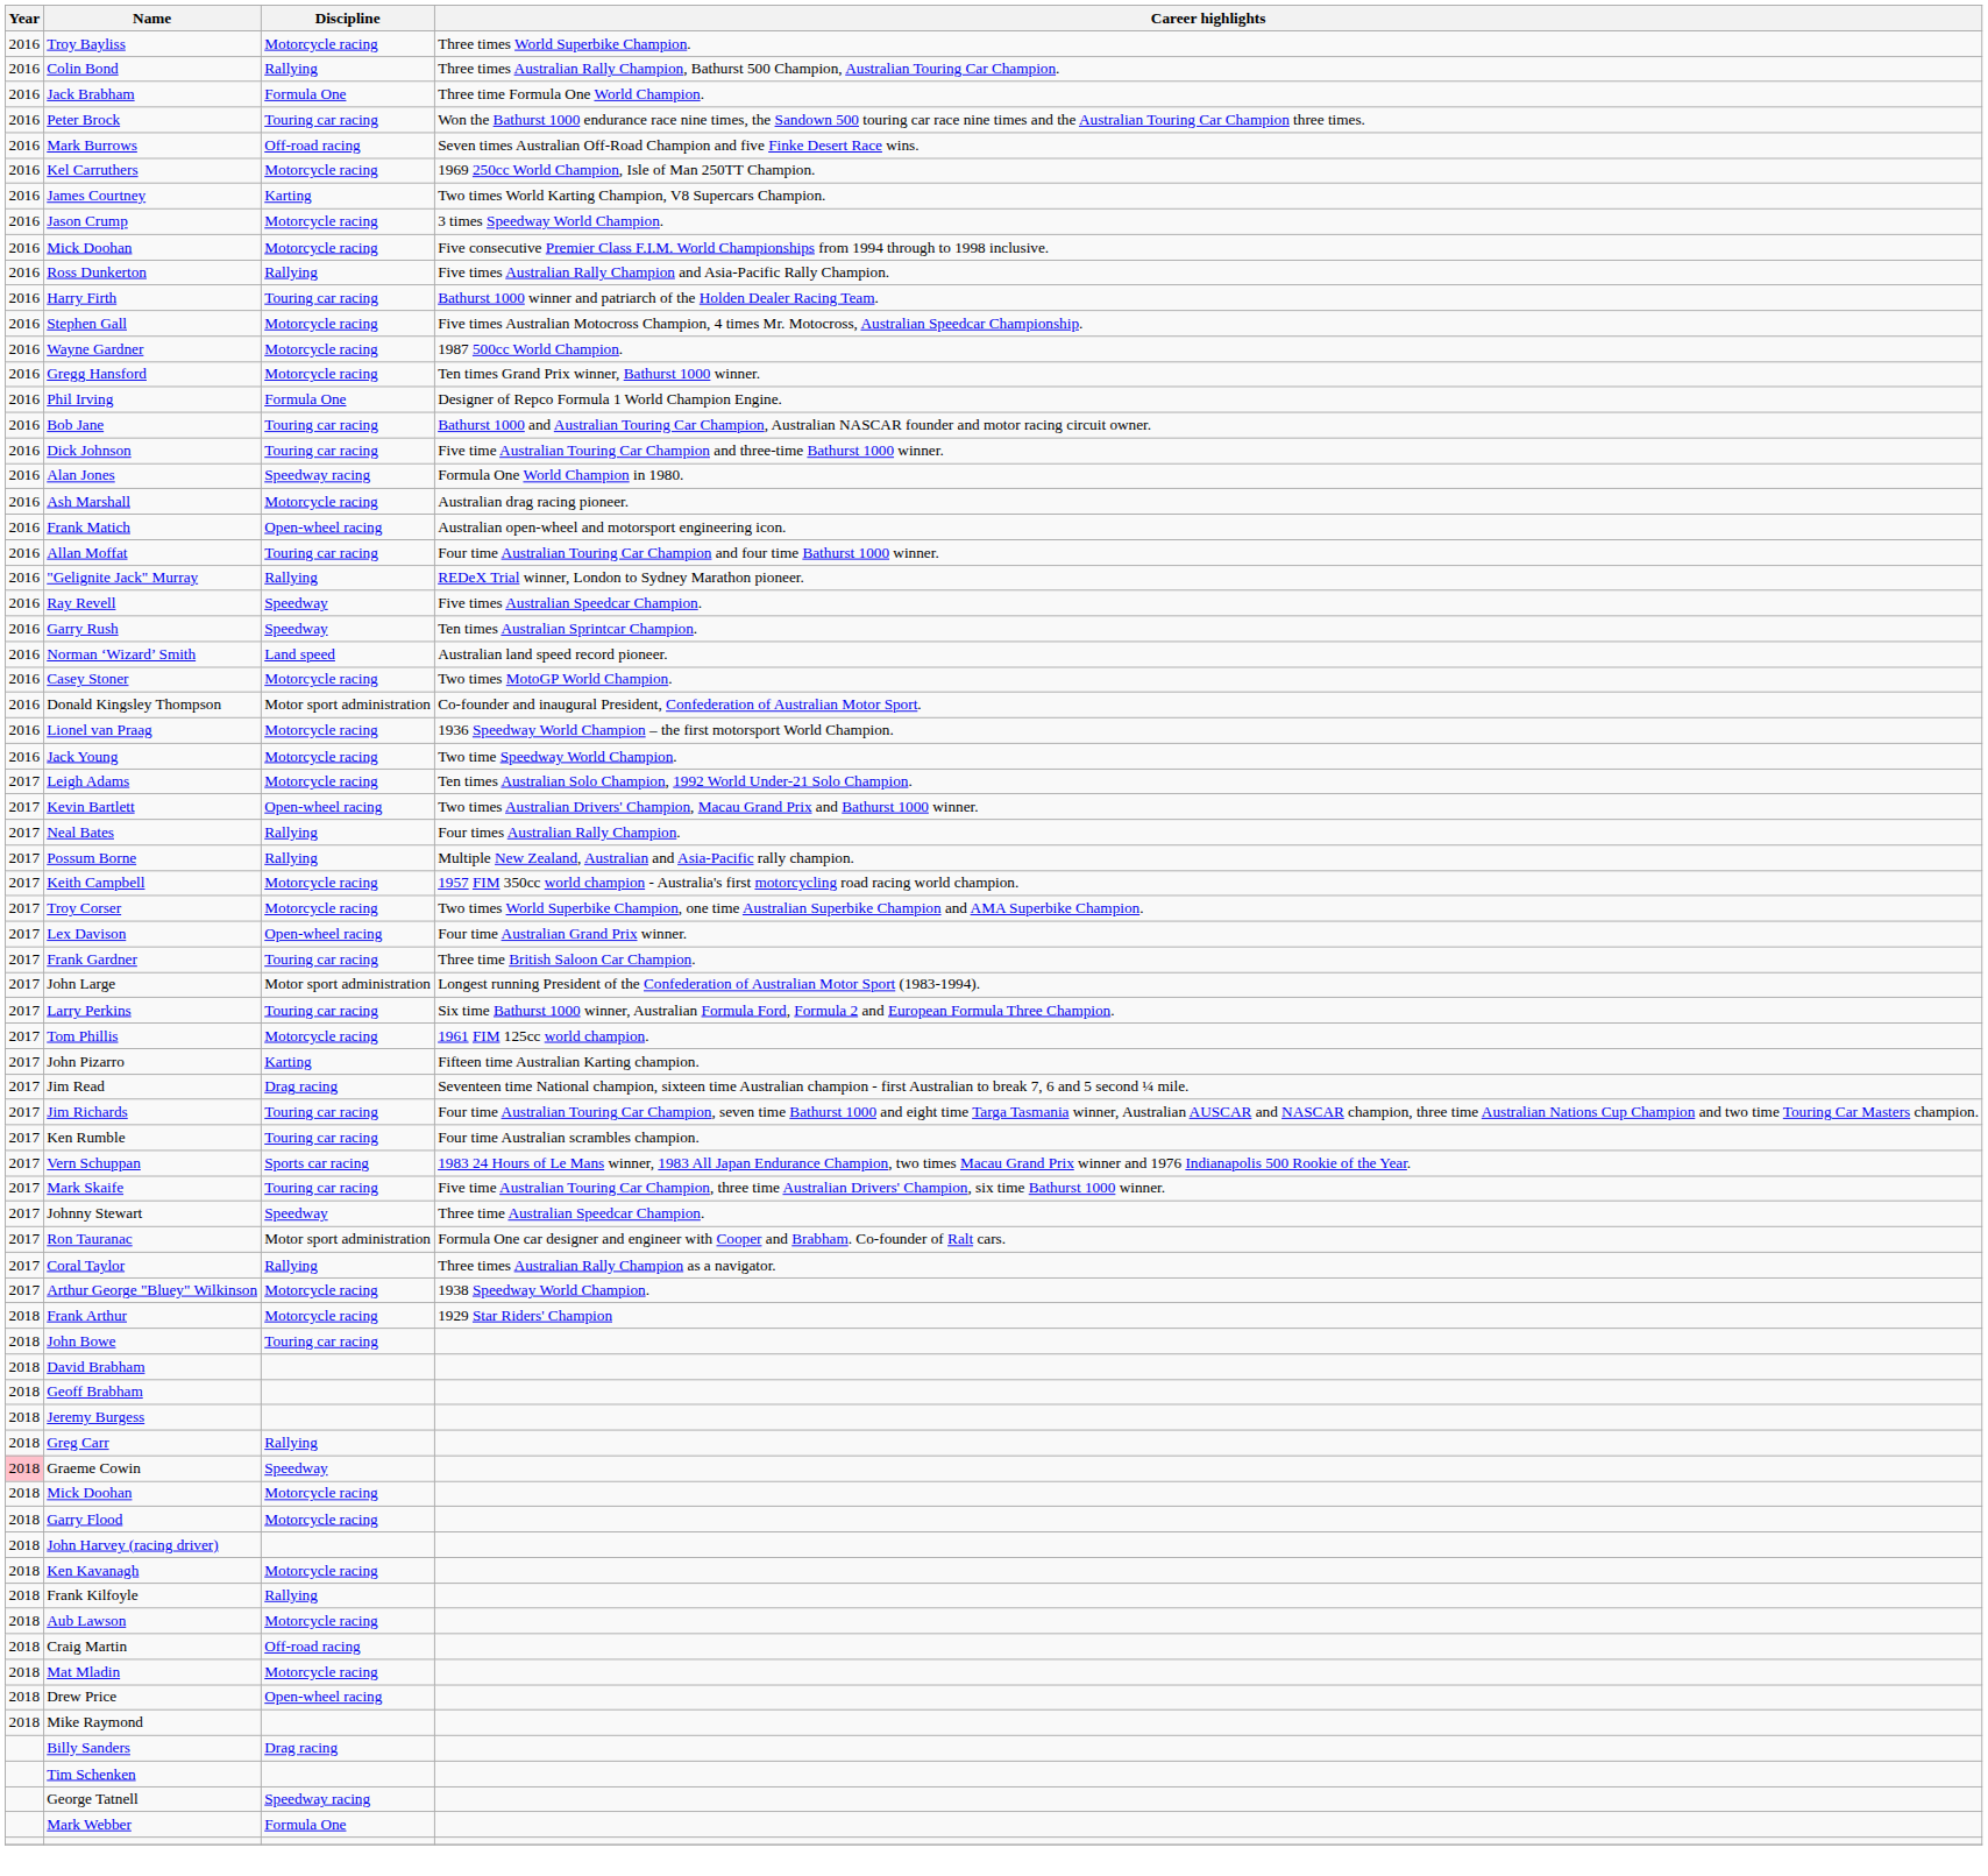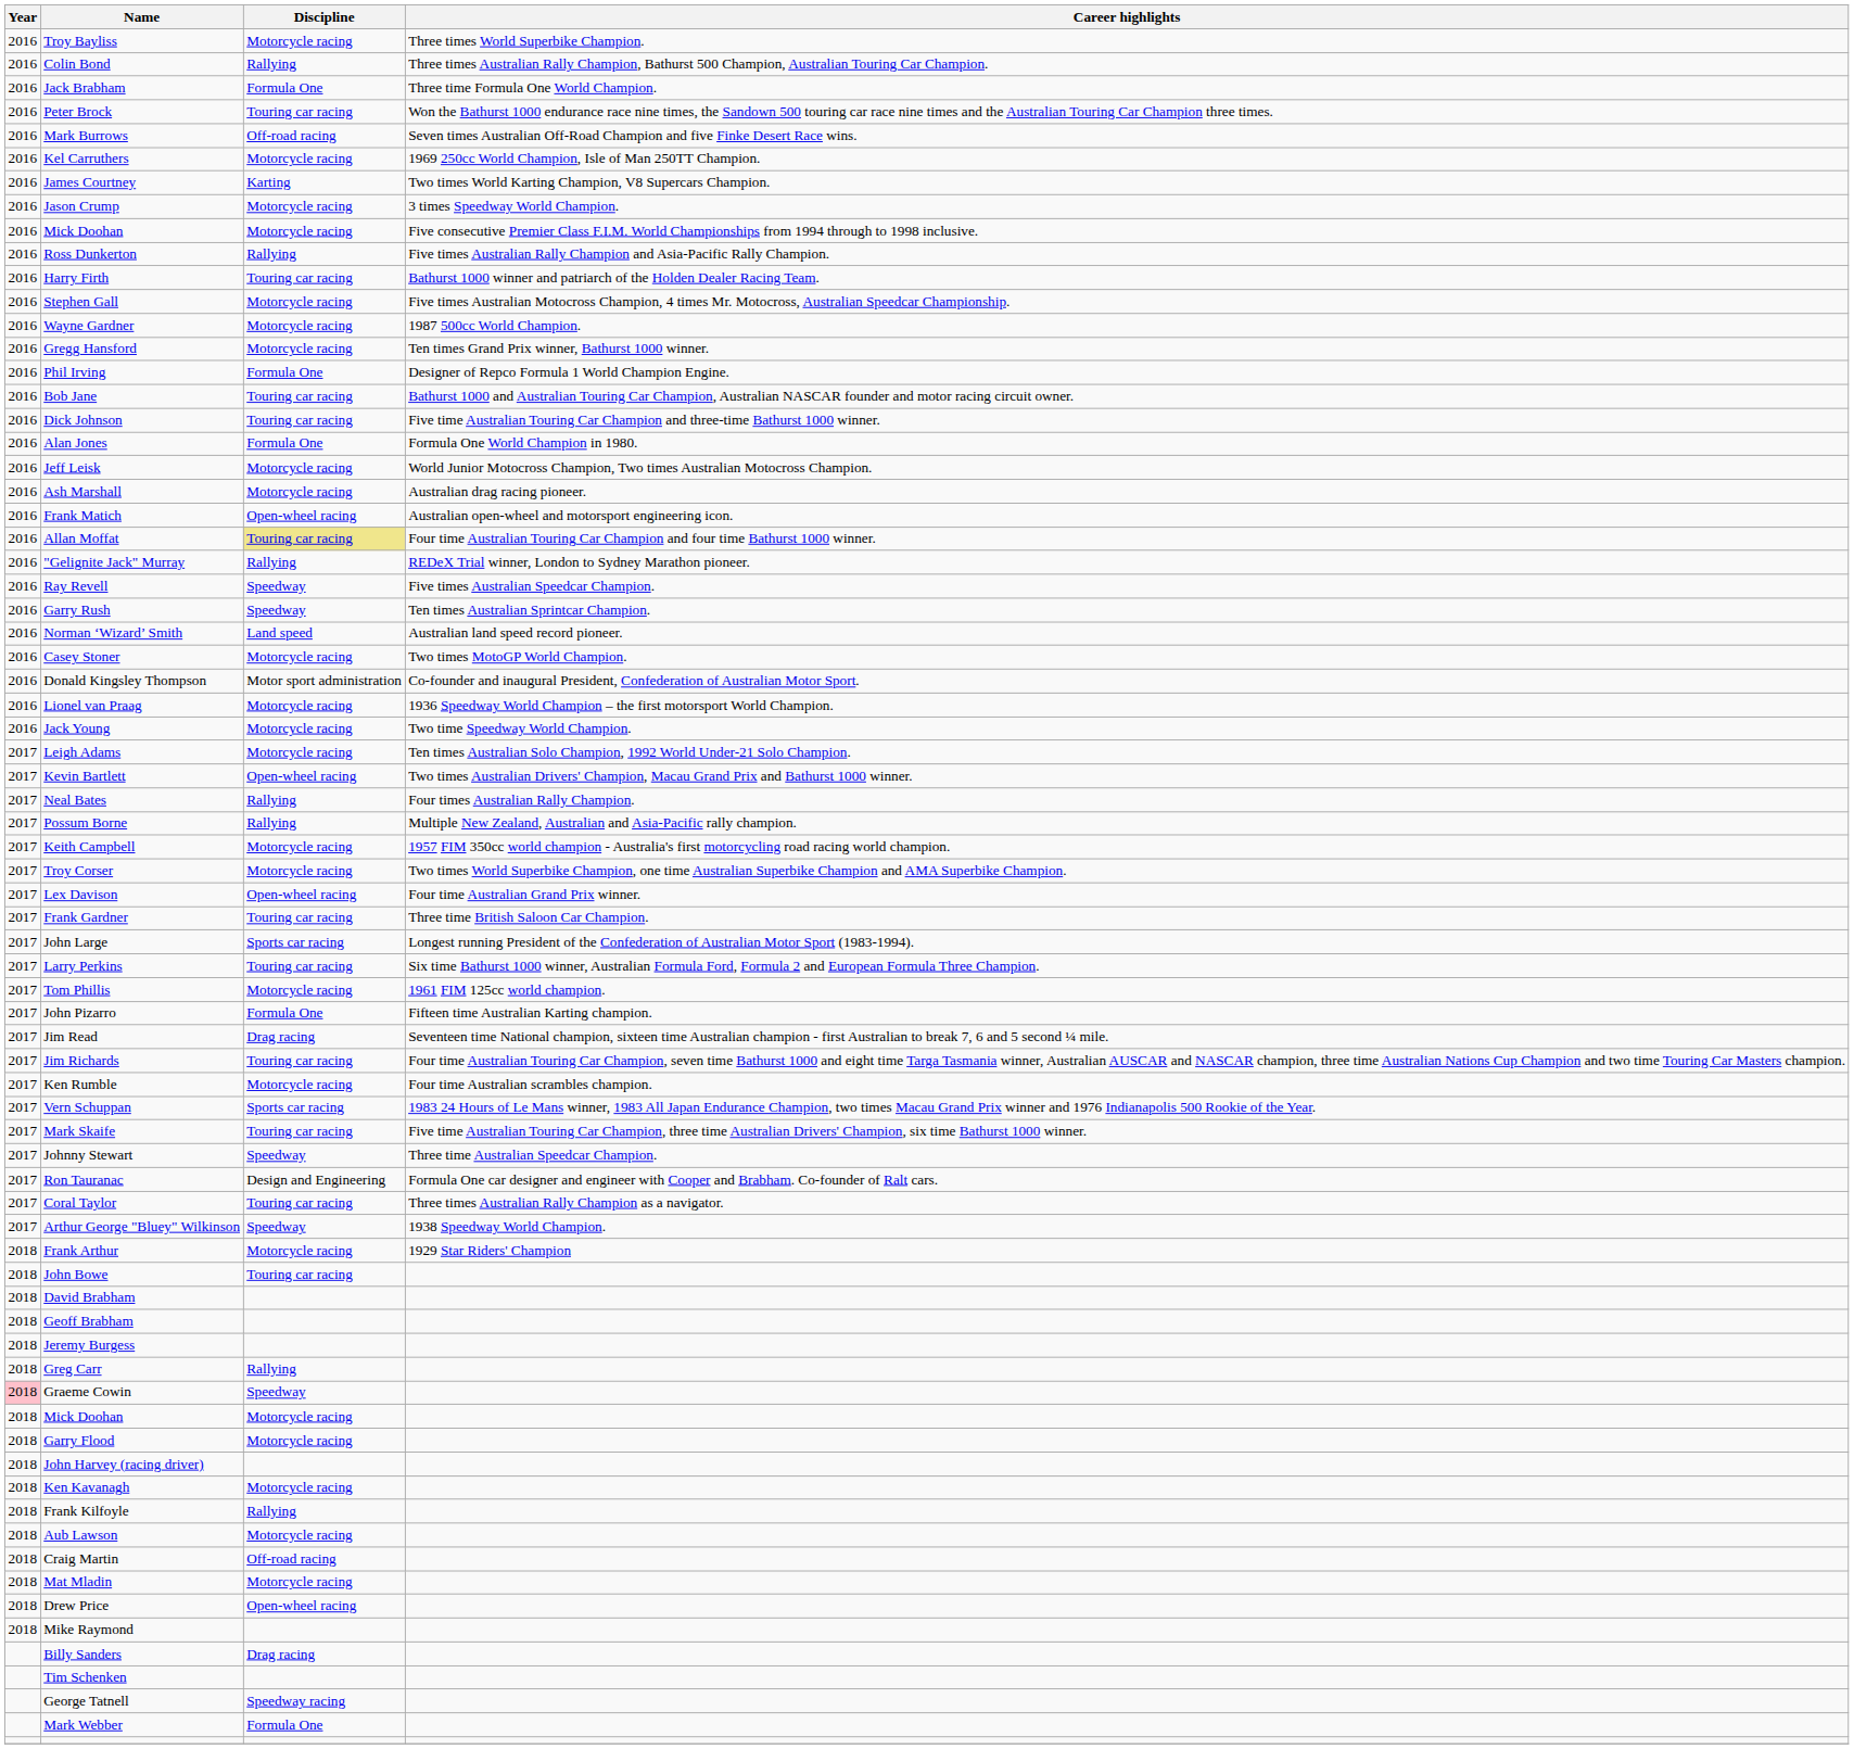Alan Jones | Discipline: Speedway racing -> Formula One
+ row: 2016 | Jeff Leisk | Motorcycle racing | World Junior Motocross Champion, Two times Australian Motocross Champion.
Allan Moffat | Discipline: no background -> khaki background
John Large | Discipline: Motor sport administration -> Sports car racing
John Pizarro | Discipline: Karting -> Formula One
Ken Rumble | Discipline: Touring car racing -> Motorcycle racing
Ron Tauranac | Discipline: Motor sport administration -> Design and Engineering
Coral Taylor | Discipline: Rallying -> Touring car racing
Arthur George "Bluey" Wilkinson | Discipline: Motorcycle racing -> Speedway
